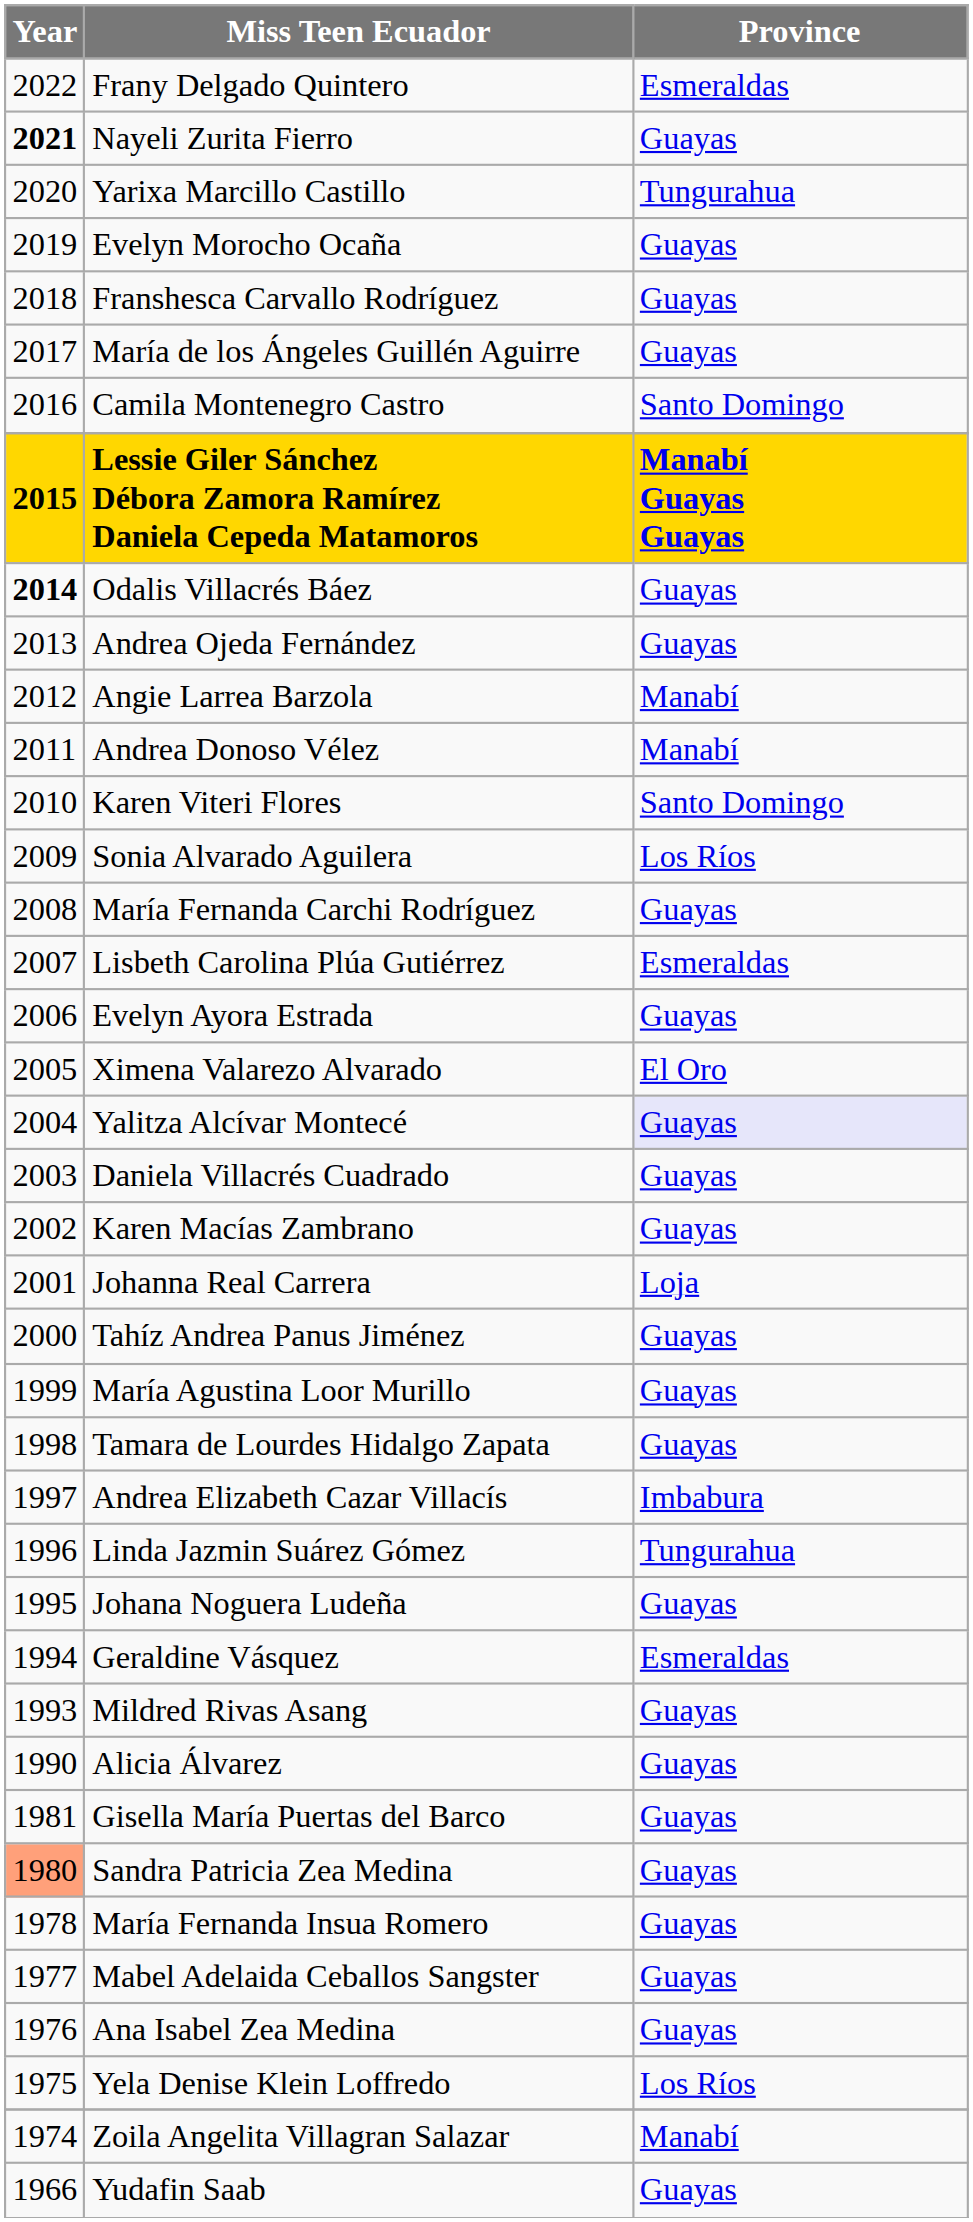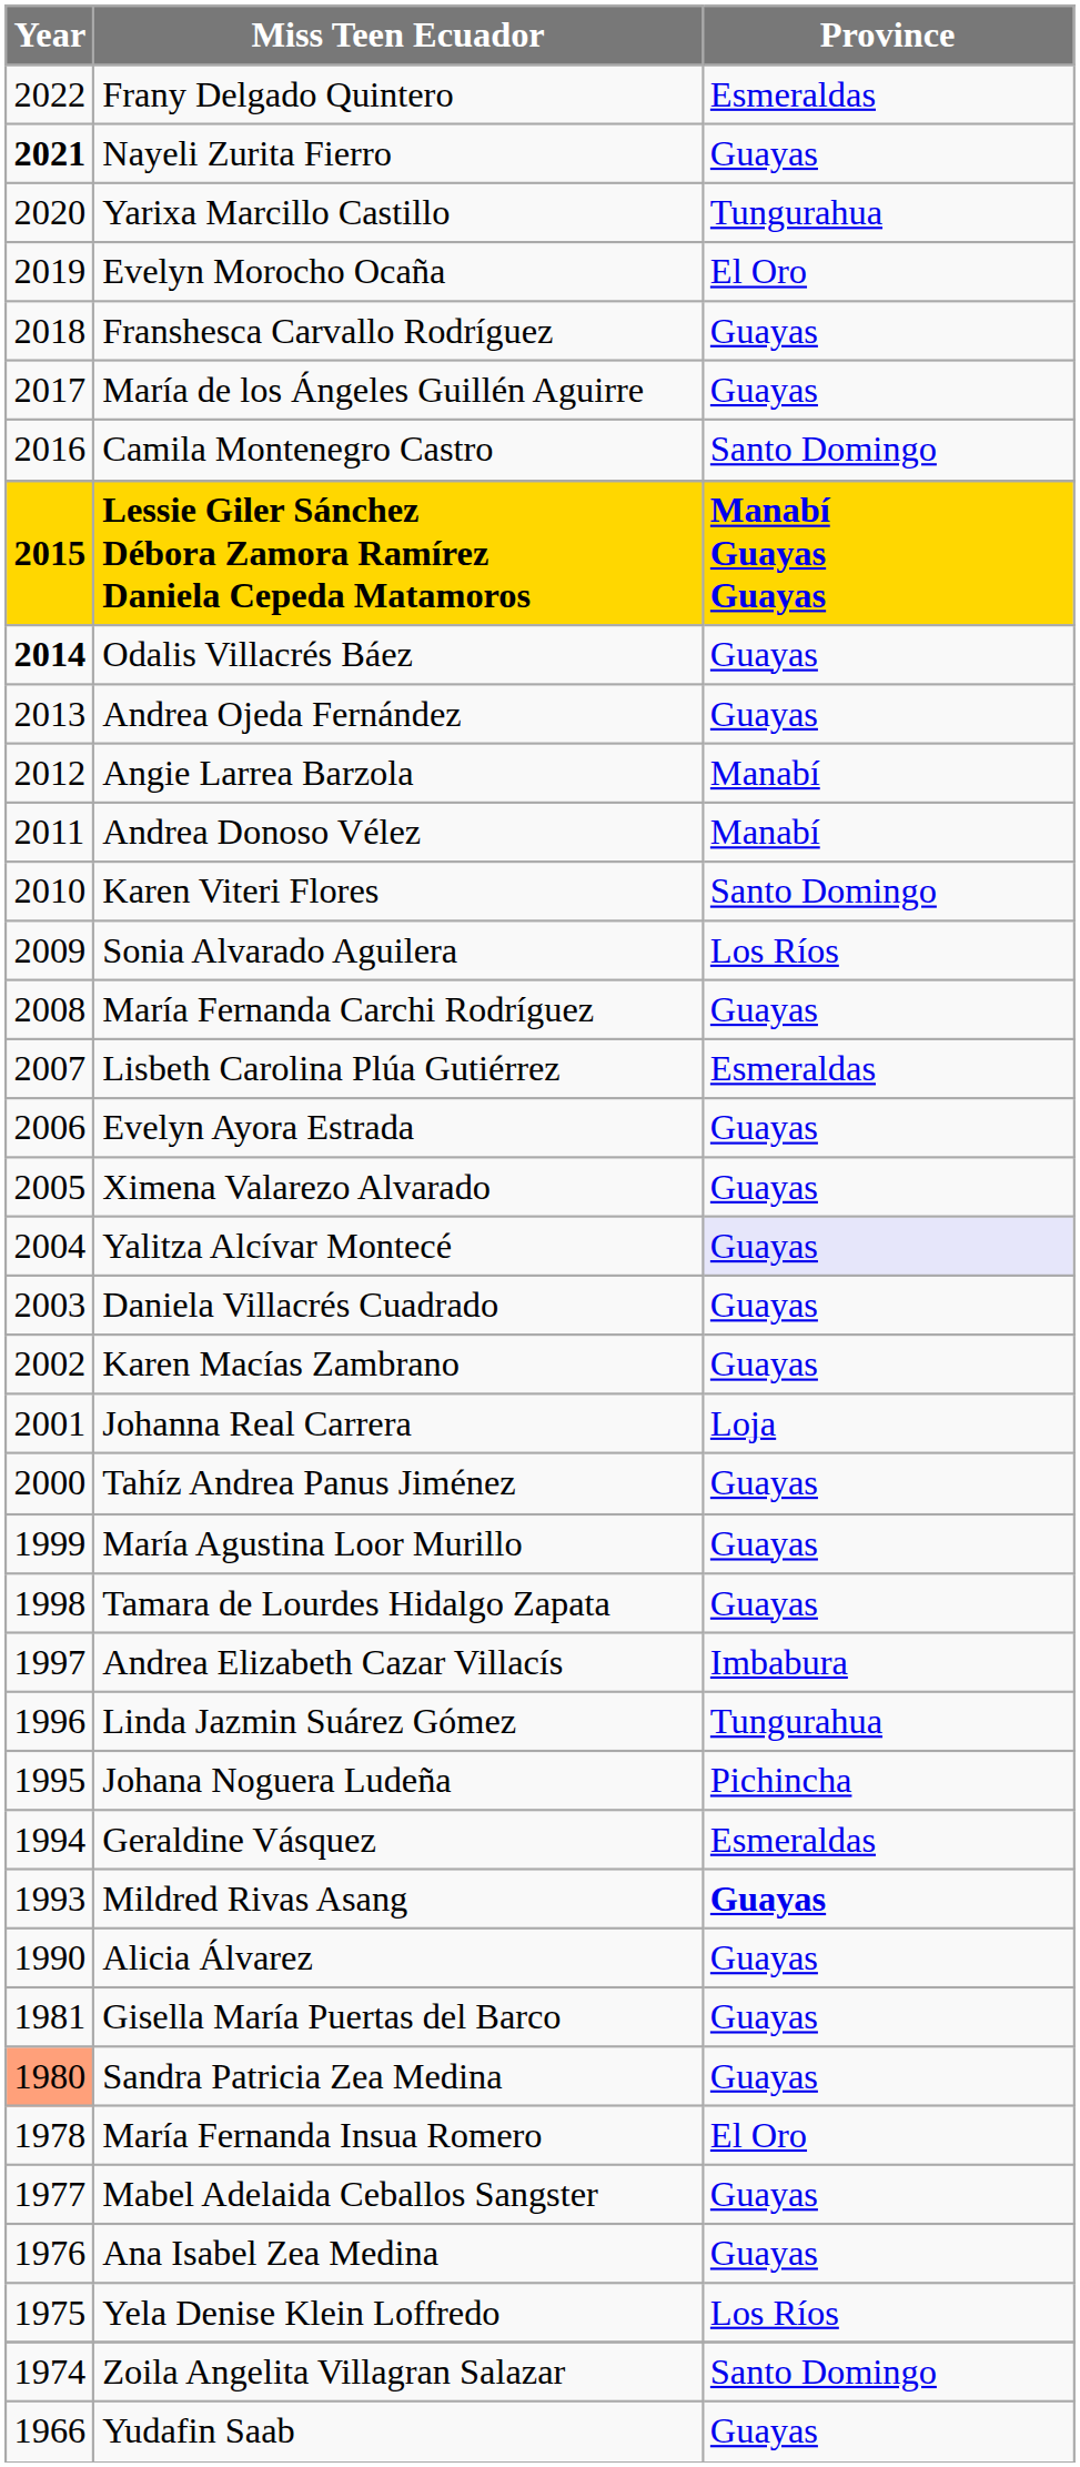Evelyn Morocho Ocaña | Province: Guayas -> El Oro
Ximena Valarezo Alvarado | Province: El Oro -> Guayas
Johana Noguera Ludeña | Province: Guayas -> Pichincha
Mildred Rivas Asang | Province: normal -> bold
María Fernanda Insua Romero | Province: Guayas -> El Oro
Zoila Angelita Villagran Salazar | Province: Manabí -> Santo Domingo
